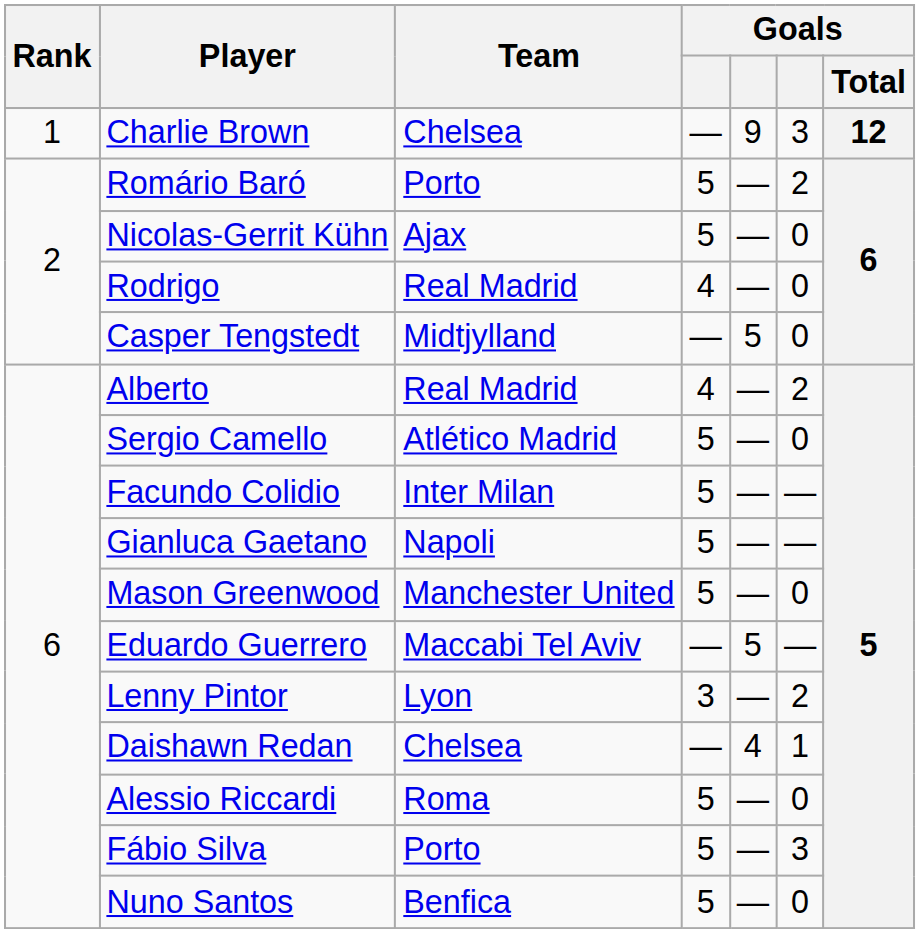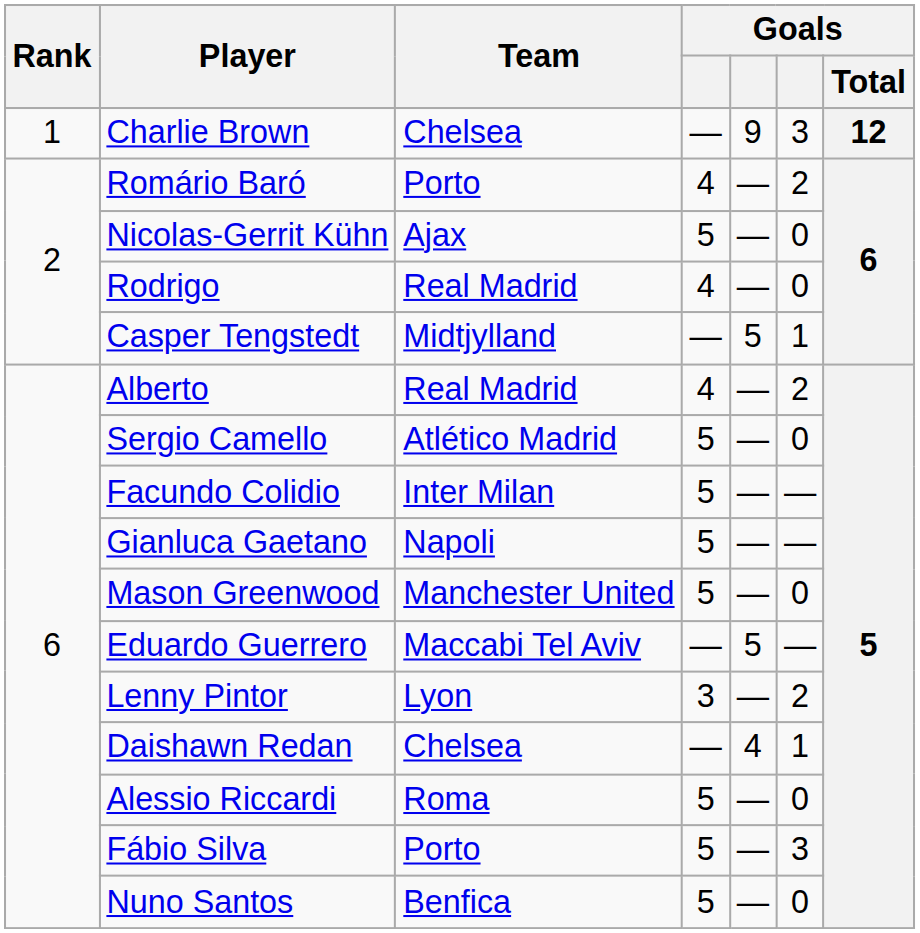Romário Baró | column 4: 5 -> 4
Casper Tengstedt | column 6: 0 -> 1
